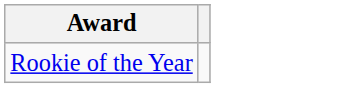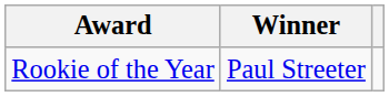+ column: Winner | Paul Streeter
